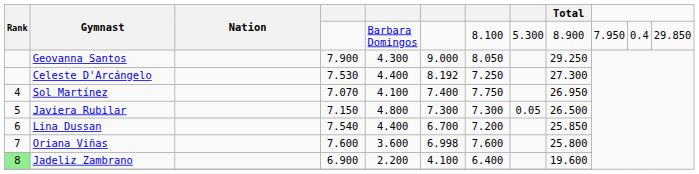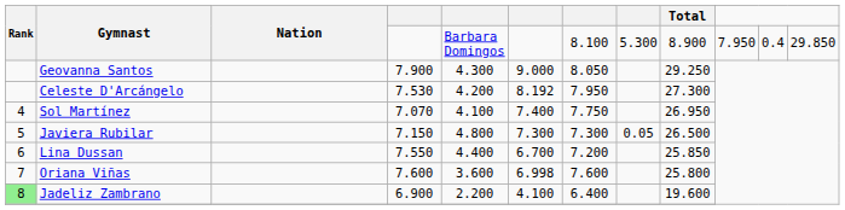Celeste D'Arcángelo | column 5: 4.400 -> 4.200
Celeste D'Arcángelo | column 7: 7.250 -> 7.950
Lina Dussan | column 4: 7.540 -> 7.550
